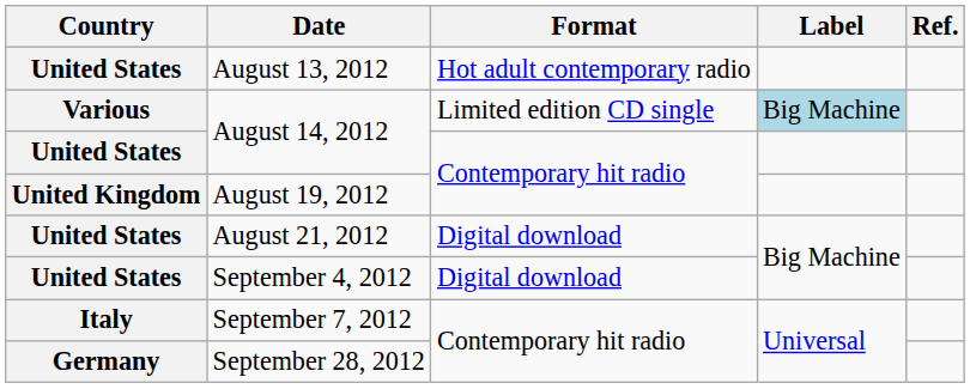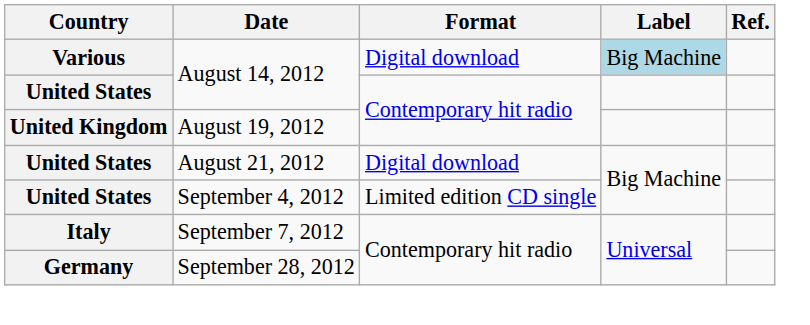- row: United States | August 13, 2012 | Hot adult contemporary radio
Various / August 14, 2012 | Format: Limited edition CD single -> Digital download
September 4, 2012 | Format: Digital download -> Limited edition CD single
